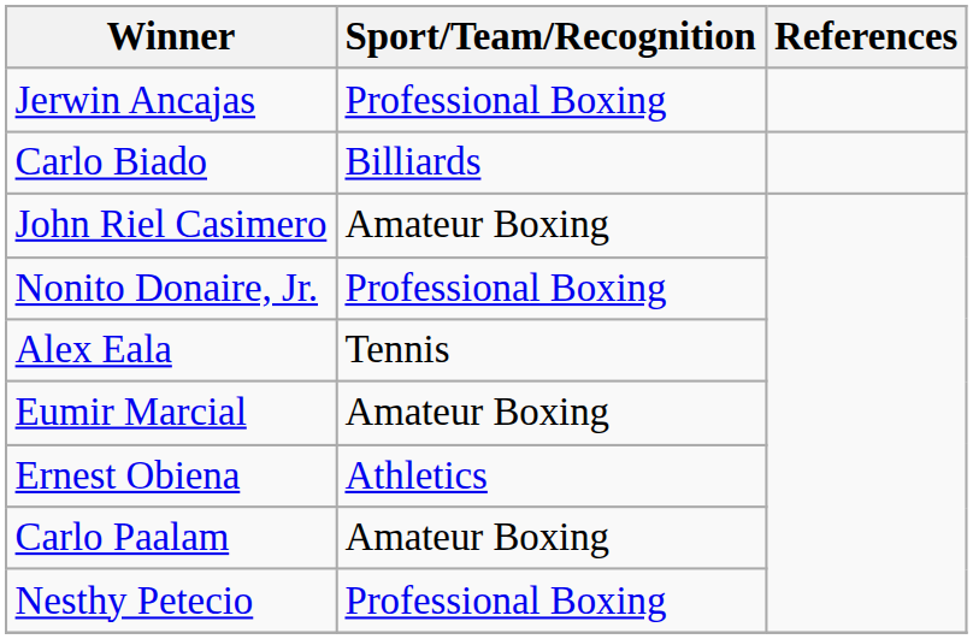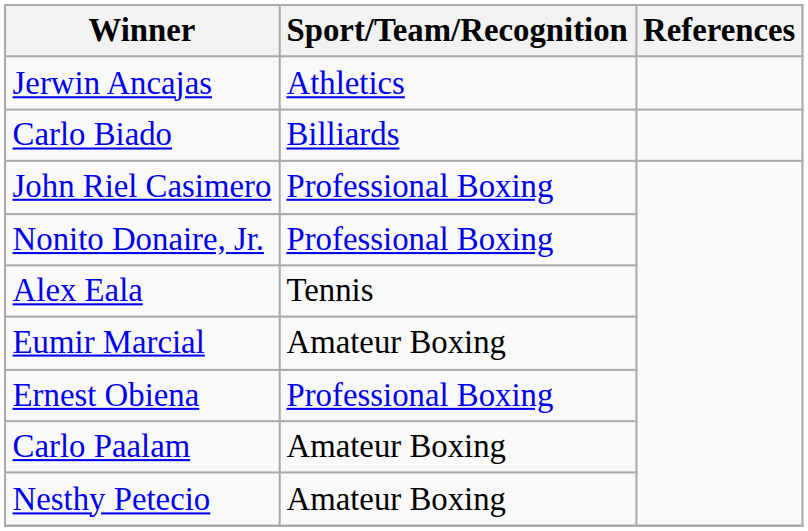Jerwin Ancajas | Sport/Team/Recognition: Professional Boxing -> Athletics
John Riel Casimero | Sport/Team/Recognition: Amateur Boxing -> Professional Boxing
Ernest Obiena | Sport/Team/Recognition: Athletics -> Professional Boxing
Nesthy Petecio | Sport/Team/Recognition: Professional Boxing -> Amateur Boxing
